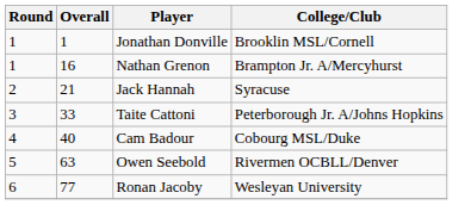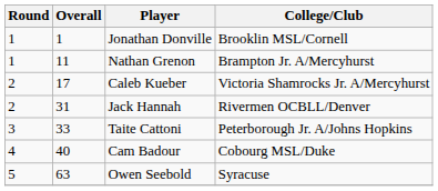Nathan Grenon | Overall: 16 -> 11
+ row: 2 | 17 | Caleb Kueber | Victoria Shamrocks Jr. A/Mercyhurst
Jack Hannah | Overall: 21 -> 31
Jack Hannah | College/Club: Syracuse -> Rivermen OCBLL/Denver
Owen Seebold | College/Club: Rivermen OCBLL/Denver -> Syracuse
- row: 6 | 77 | Ronan Jacoby | Wesleyan University
